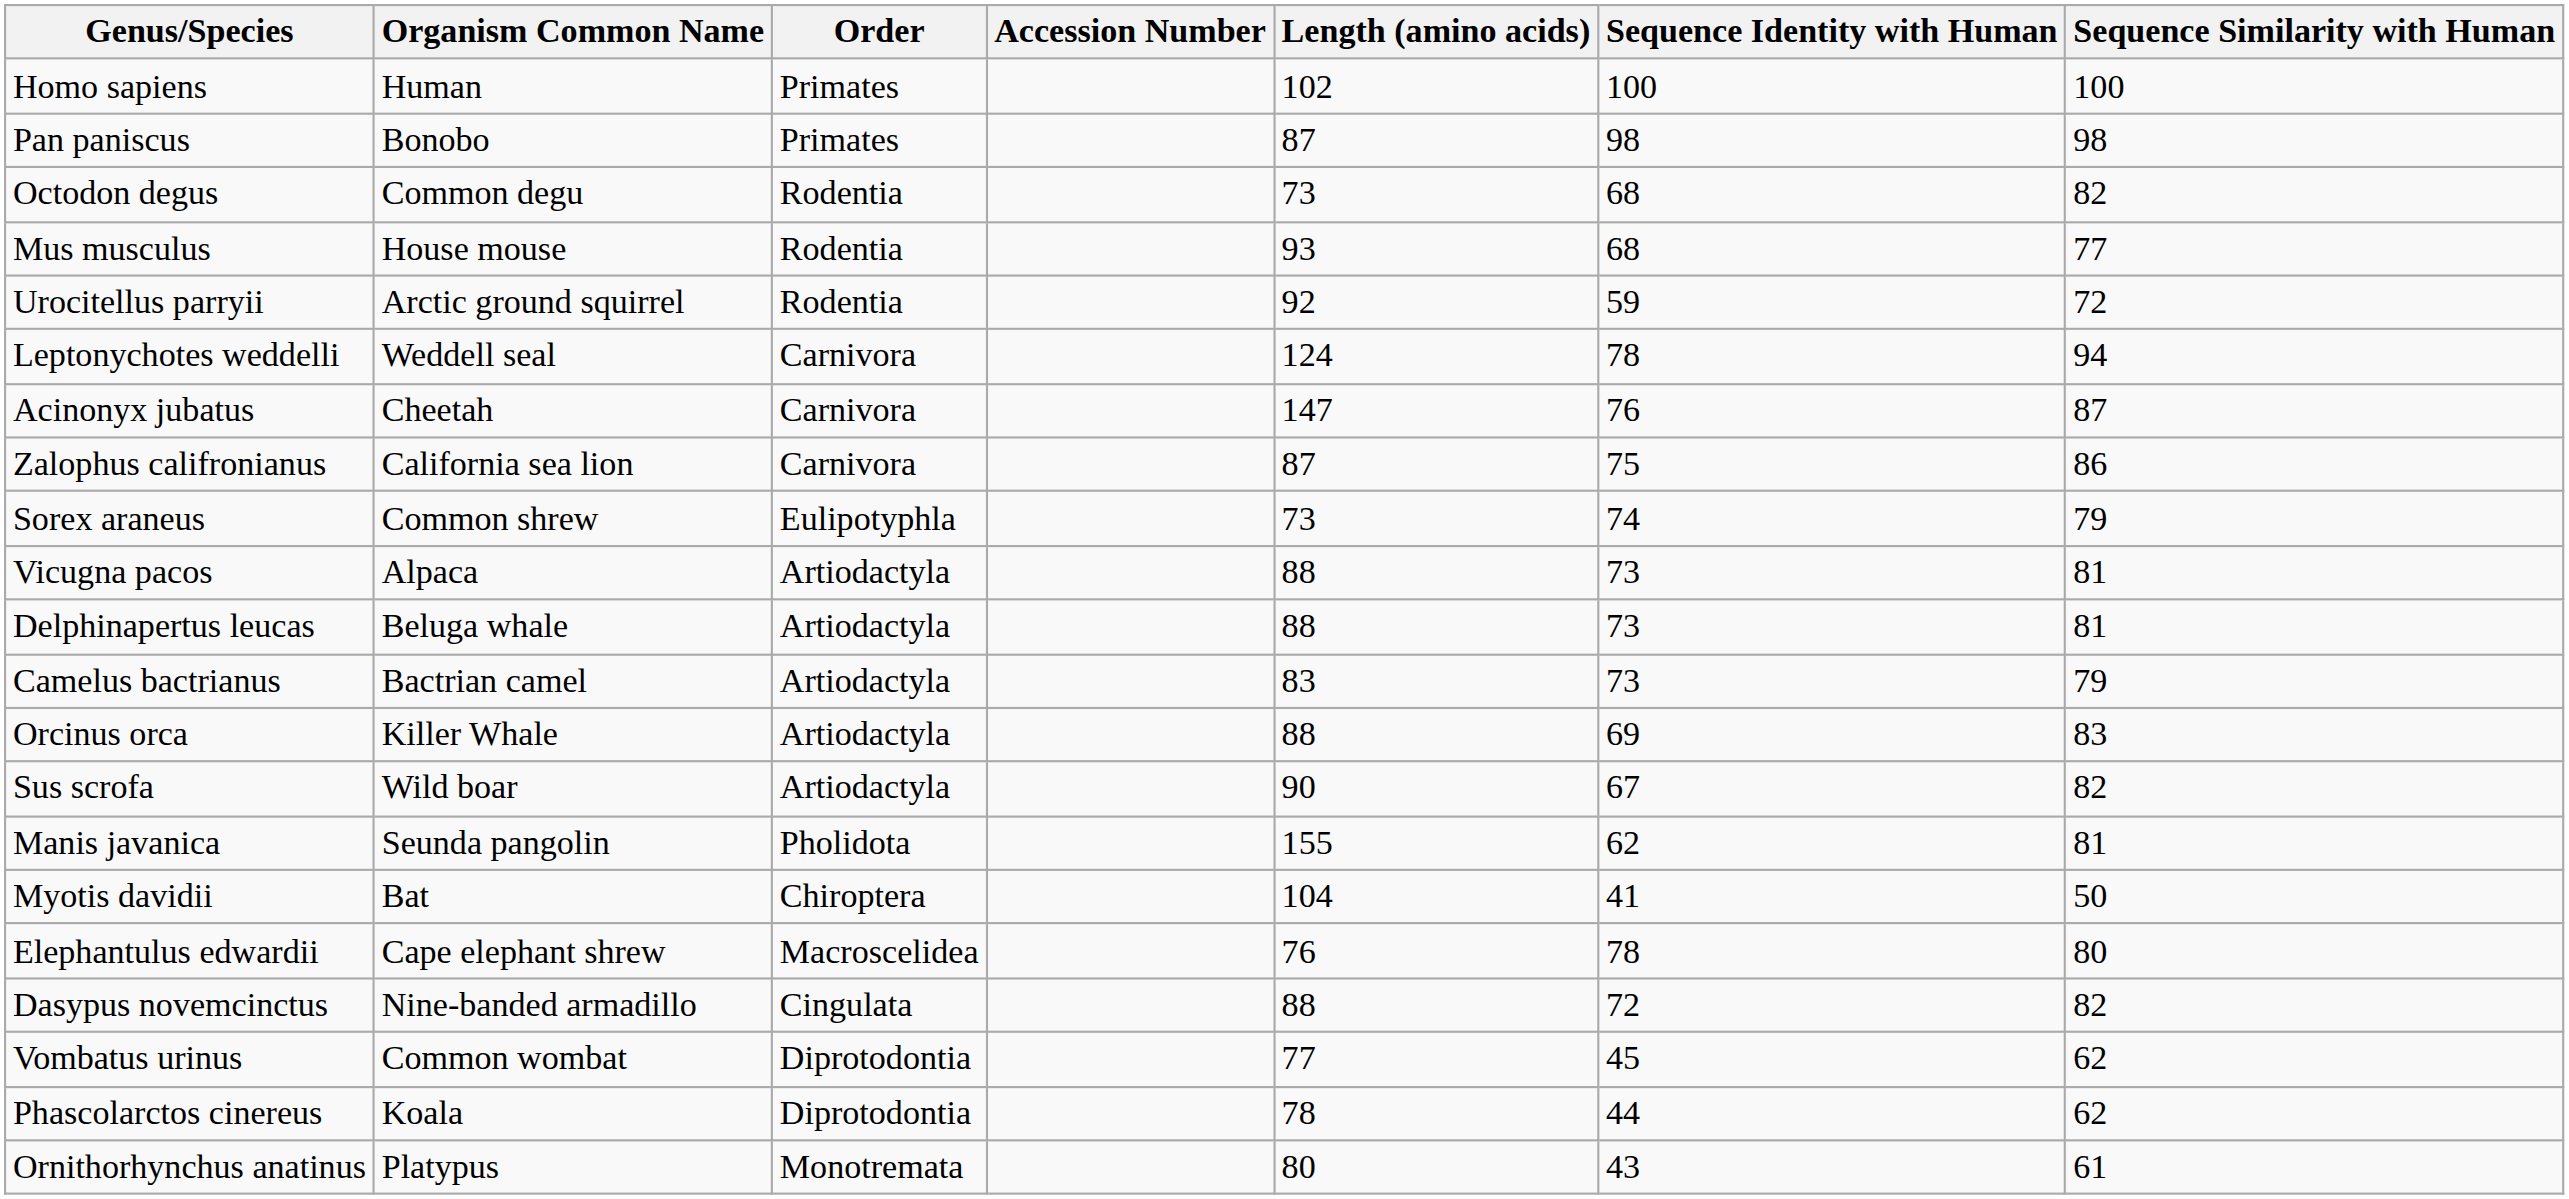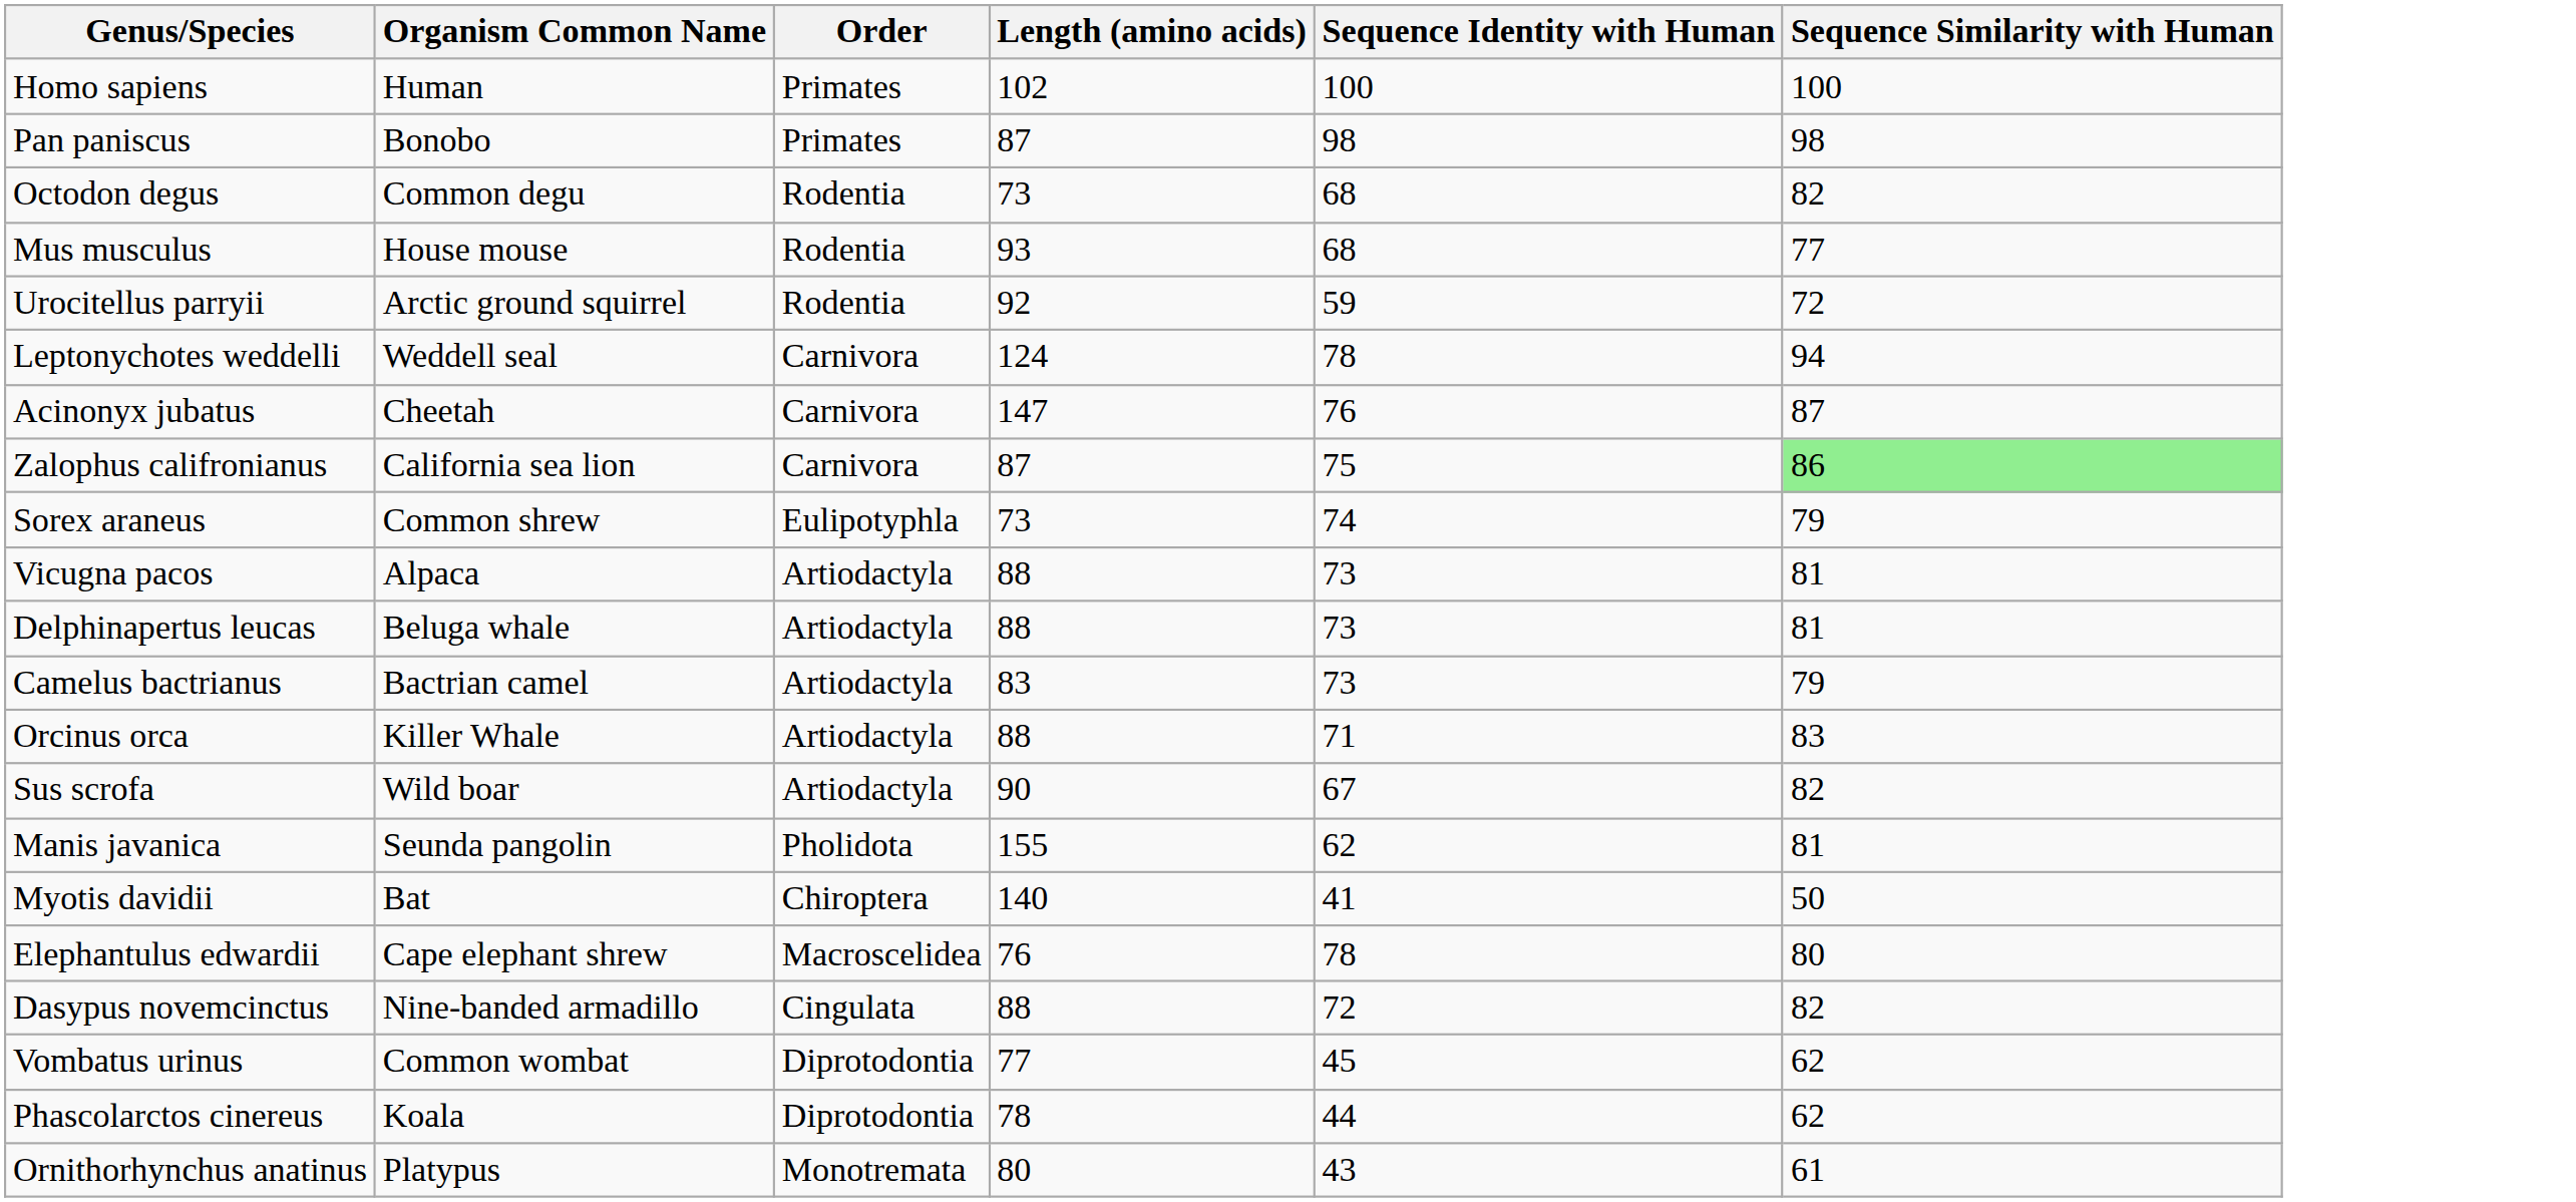- column: Accession Number
Zalophus califronianus | Sequence Similarity with Human: no background -> lightgreen background
Orcinus orca | Sequence Identity with Human: 69 -> 71
Myotis davidii | Length (amino acids): 104 -> 140
